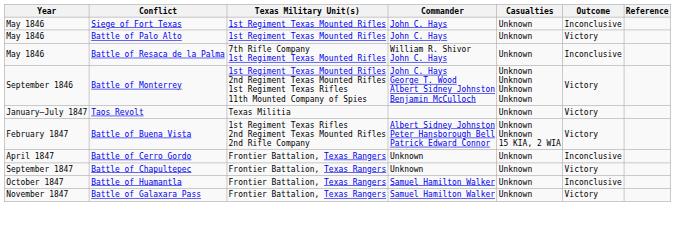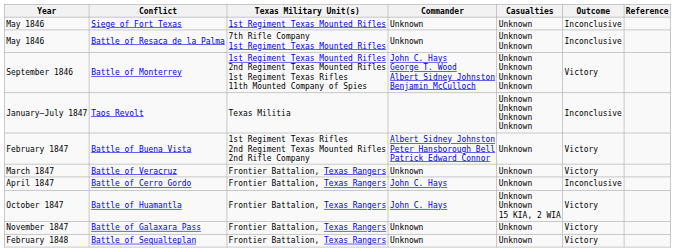Siege of Fort Texas | Commander: John C. Hays -> Unknown
- row: May 1846 | Battle of Palo Alto | 1st Regiment Texas Mounted Rifles | John C. Hays | Unknown | Victory
Battle of Resaca de la Palma | Commander: William R. Shivor John C. Hays -> Unknown
Battle of Resaca de la Palma | Casualties: Unknown -> Unknown Unknown
Taos Revolt | Casualties: Unknown -> Unknown Unknown Unknown Unknown
Taos Revolt | Outcome: Victory -> Inconclusive
Battle of Buena Vista | Casualties: Unknown Unknown 15 KIA, 2 WIA -> Unknown
+ row: March 1847 | Battle of Veracruz | Frontier Battalion, Texas Rangers | Unknown | Unknown | Victory
Battle of Cerro Gordo | Commander: Unknown -> John C. Hays
- row: September 1847 | Battle of Chapultepec | Frontier Battalion, Texas Rangers | Unknown | Unknown | Victory
Battle of Huamantla | Commander: Samuel Hamilton Walker -> John C. Hays
Battle of Huamantla | Casualties: Unknown -> Unknown Unknown 15 KIA, 2 WIA
Battle of Huamantla | Outcome: Inconclusive -> Victory
Battle of Galaxara Pass | Commander: Samuel Hamilton Walker -> Unknown
+ row: February 1848 | Battle of Sequalteplan | Frontier Battalion, Texas Rangers | Unknown | Unknown | Victory
